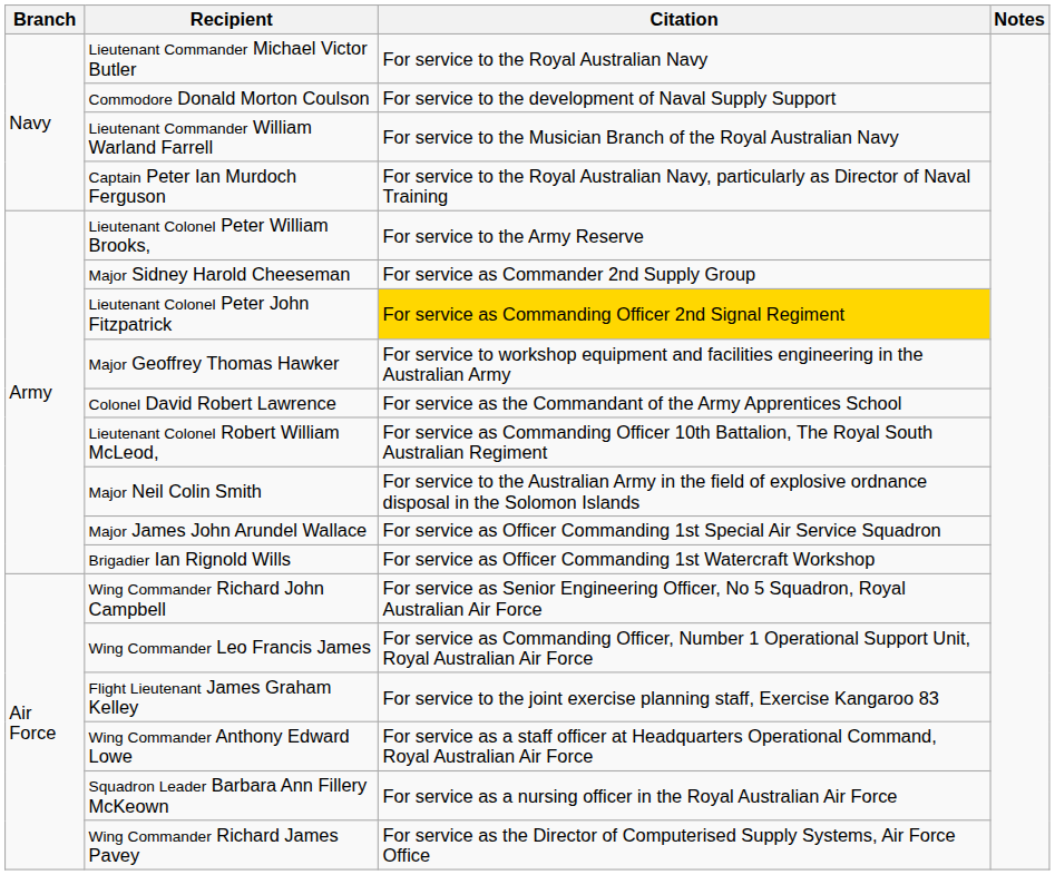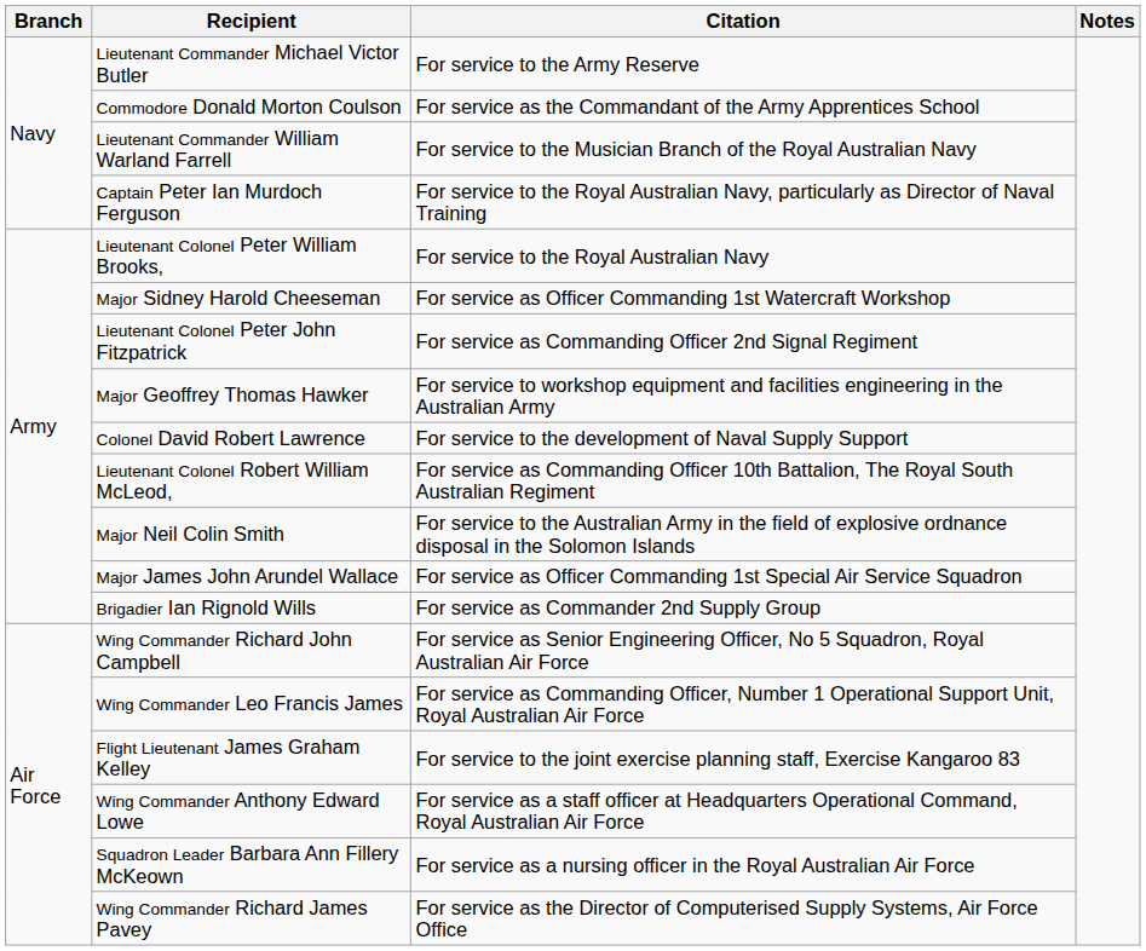Lieutenant Commander Michael Victor Butler | Citation: For service to the Royal Australian Navy -> For service to the Army Reserve
Commodore Donald Morton Coulson | Citation: For service to the development of Naval Supply Support -> For service as the Commandant of the Army Apprentices School
Lieutenant Colonel Peter William Brooks, | Citation: For service to the Army Reserve -> For service to the Royal Australian Navy
Major Sidney Harold Cheeseman | Citation: For service as Commander 2nd Supply Group -> For service as Officer Commanding 1st Watercraft Workshop
Lieutenant Colonel Peter John Fitzpatrick | Citation: gold background -> no background
Colonel David Robert Lawrence | Citation: For service as the Commandant of the Army Apprentices School -> For service to the development of Naval Supply Support
Brigadier Ian Rignold Wills | Citation: For service as Officer Commanding 1st Watercraft Workshop -> For service as Commander 2nd Supply Group
